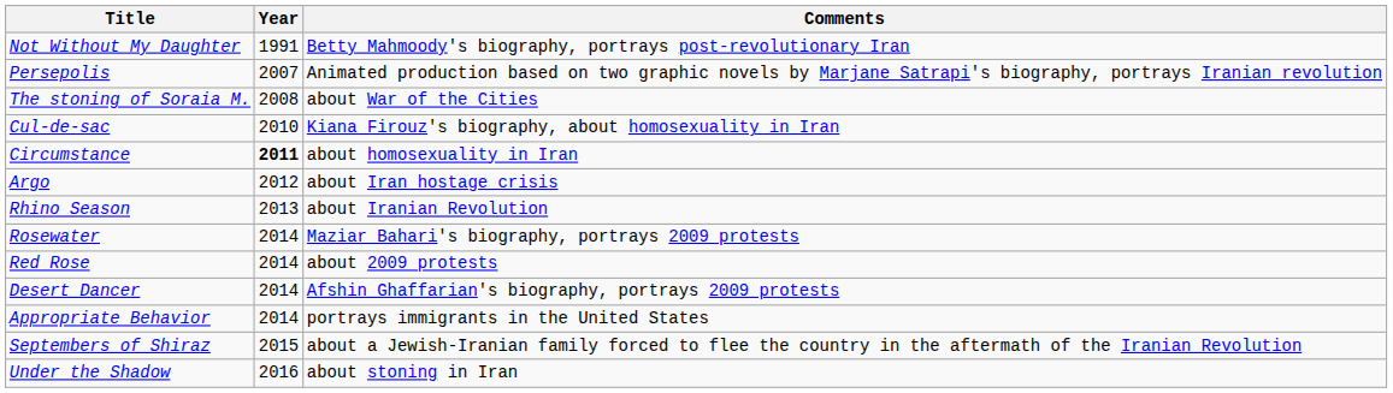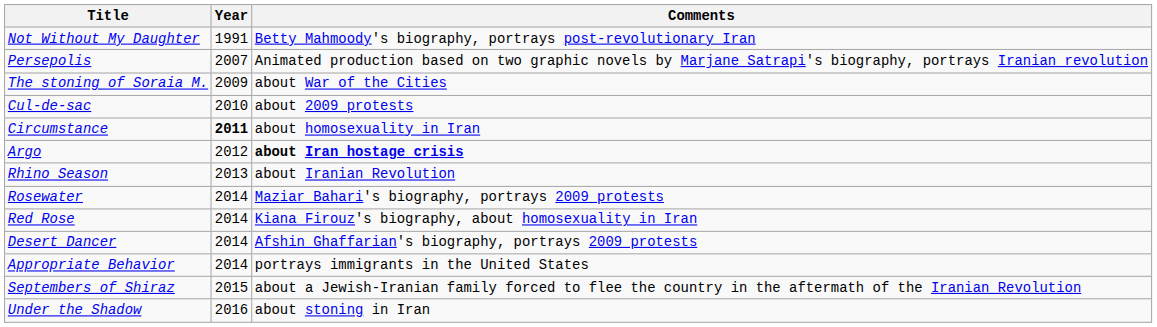The stoning of Soraia M. | Year: 2008 -> 2009
Cul-de-sac | Comments: Kiana Firouz's biography, about homosexuality in Iran -> about 2009 protests
Argo | Comments: normal -> bold
Red Rose | Comments: about 2009 protests -> Kiana Firouz's biography, about homosexuality in Iran
